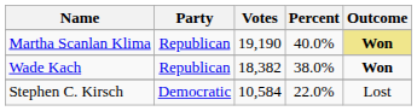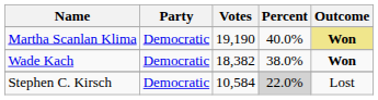Martha Scanlan Klima | Party: Republican -> Democratic
Wade Kach | Party: Republican -> Democratic
Stephen C. Kirsch | Percent: no background -> lightgrey background
